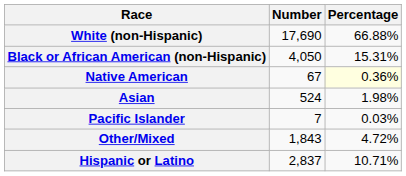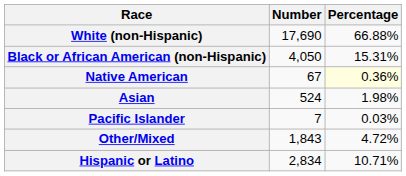Hispanic or Latino | Number: 2,837 -> 2,834
